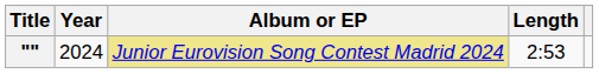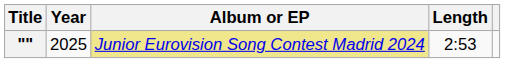"" | Year: 2024 -> 2025
